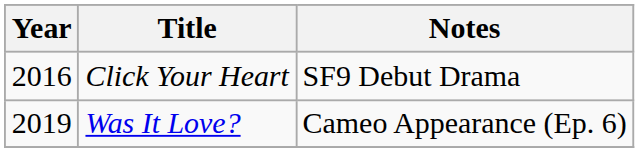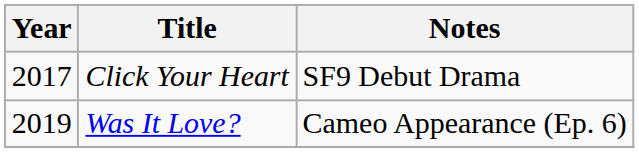Click Your Heart | Year: 2016 -> 2017
